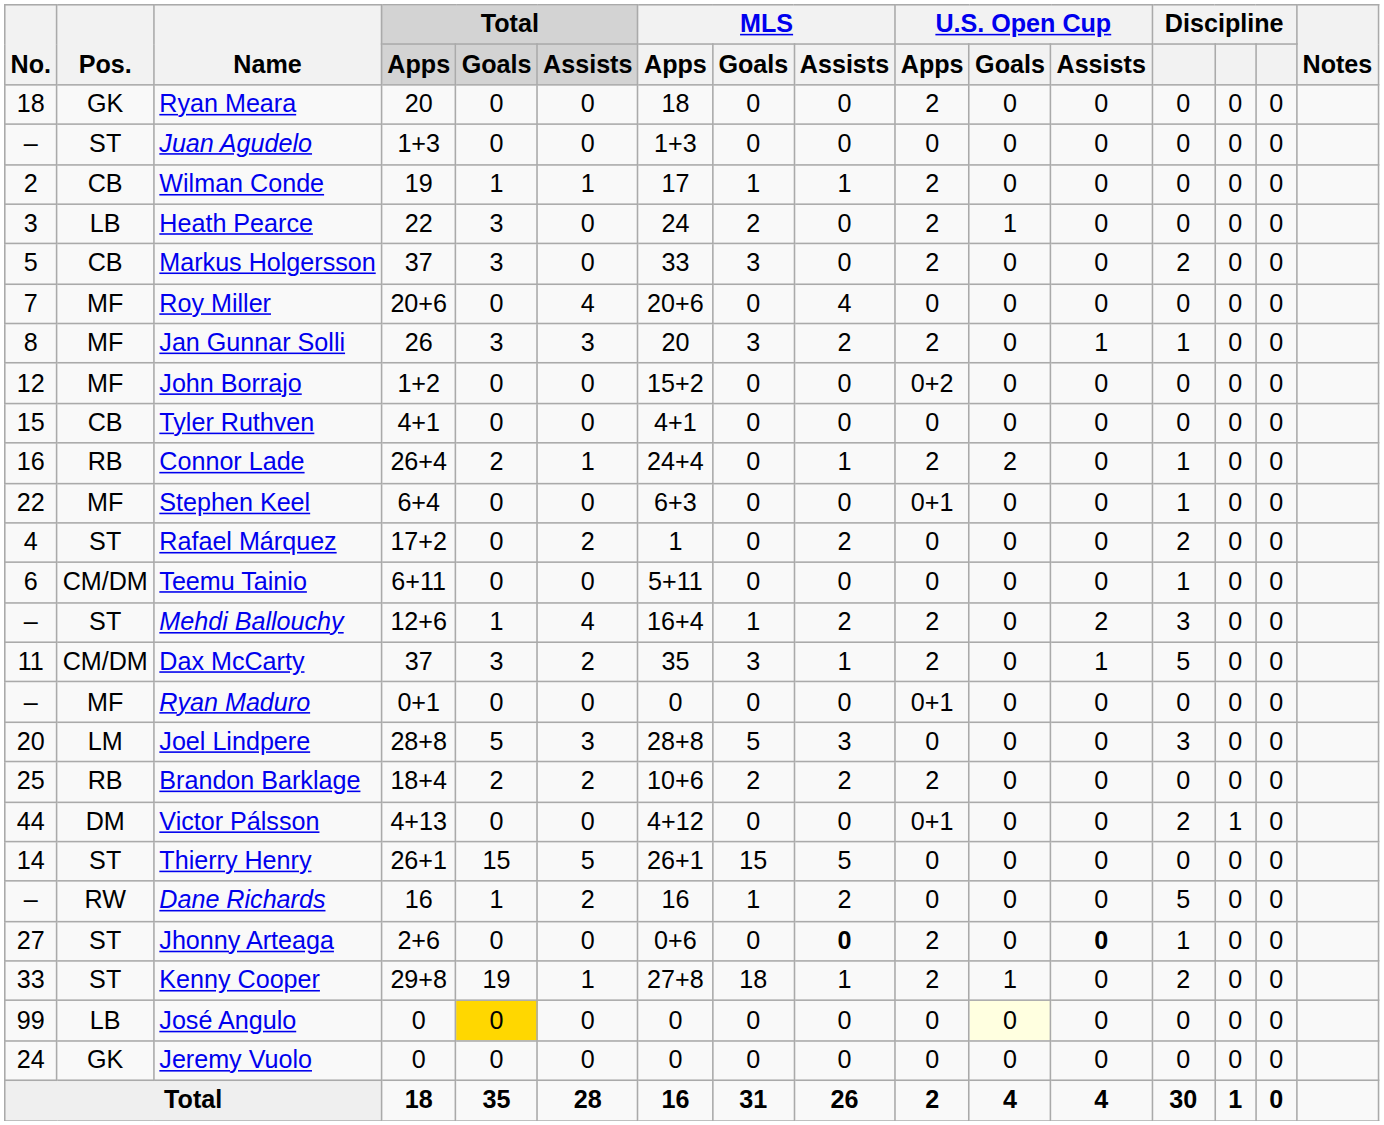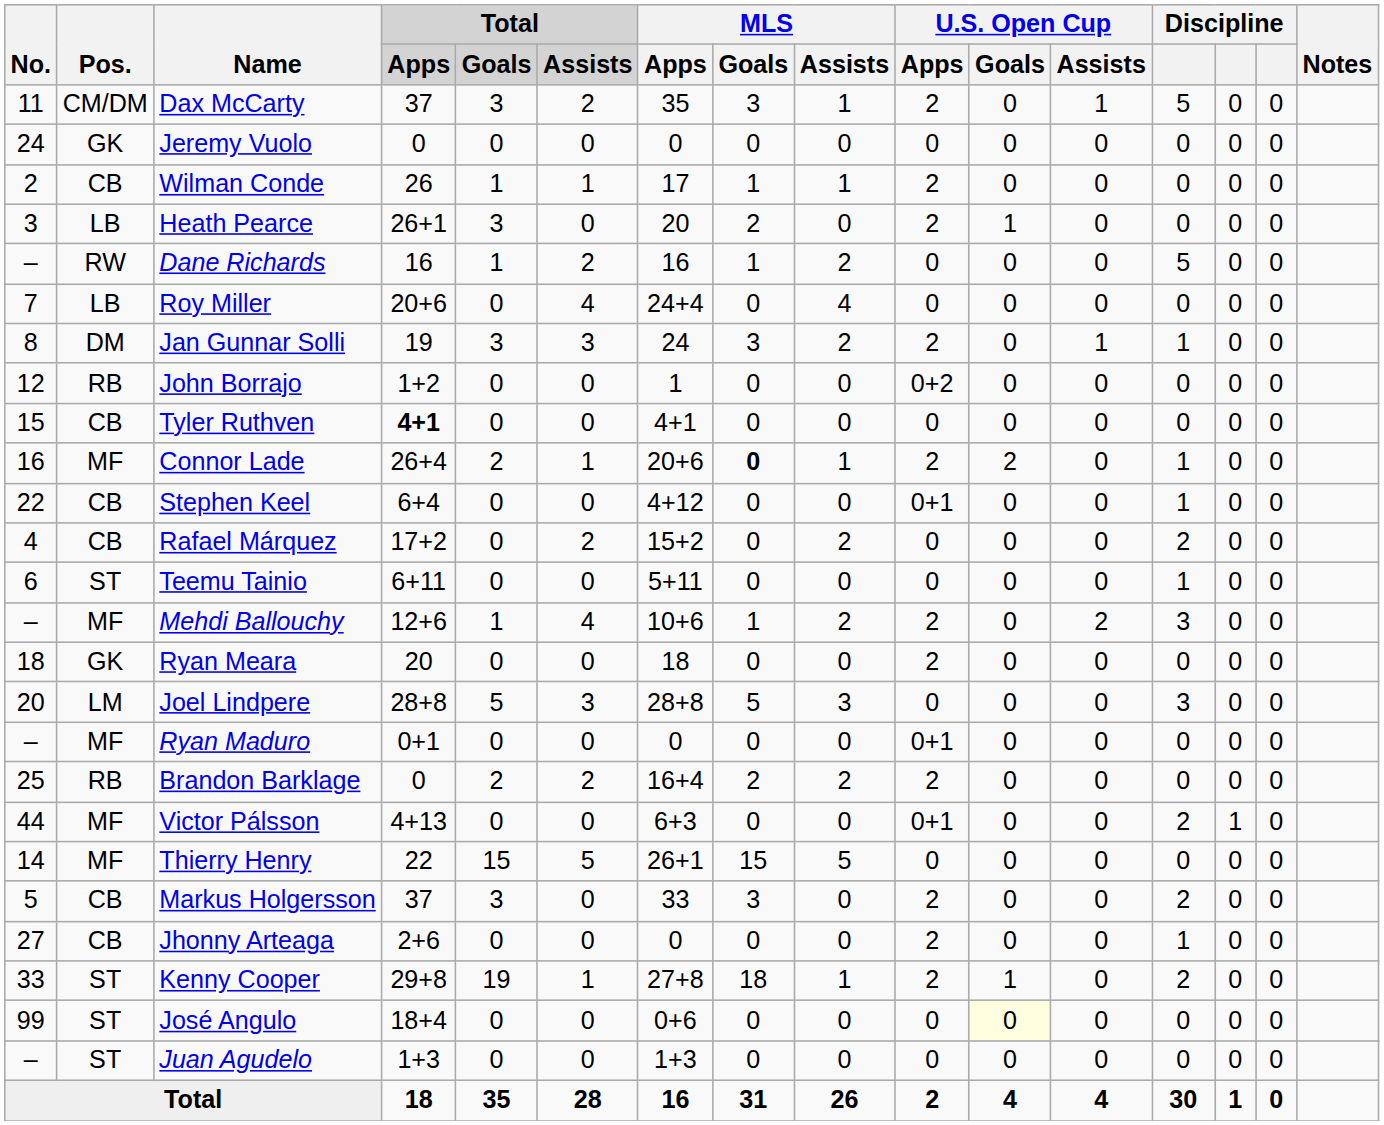rows swapped: Ryan Meara <-> Dax McCarty
rows swapped: Jeremy Vuolo <-> Juan Agudelo
Wilman Conde | Total / Apps: 19 -> 26
Heath Pearce | Total / Apps: 22 -> 26+1
Heath Pearce | MLS / Apps: 24 -> 20
rows swapped: Markus Holgersson <-> Dane Richards
Roy Miller | Pos.: MF -> LB
Roy Miller | MLS / Apps: 20+6 -> 24+4
Jan Gunnar Solli | Pos.: MF -> DM
Jan Gunnar Solli | Total / Apps: 26 -> 19
Jan Gunnar Solli | MLS / Apps: 20 -> 24
John Borrajo | Pos.: MF -> RB
John Borrajo | MLS / Apps: 15+2 -> 1
Tyler Ruthven | Total / Apps: normal -> bold
Connor Lade | Pos.: RB -> MF
Connor Lade | MLS / Apps: 24+4 -> 20+6
Connor Lade | MLS / Goals: normal -> bold
Stephen Keel | Pos.: MF -> CB
Stephen Keel | MLS / Apps: 6+3 -> 4+12
Rafael Márquez | Pos.: ST -> CB
Rafael Márquez | MLS / Apps: 1 -> 15+2
Teemu Tainio | Pos.: CM/DM -> ST
Mehdi Ballouchy | Pos.: ST -> MF
Mehdi Ballouchy | MLS / Apps: 16+4 -> 10+6
rows swapped: Ryan Maduro <-> Joel Lindpere
Brandon Barklage | Total / Apps: 18+4 -> 0
Brandon Barklage | MLS / Apps: 10+6 -> 16+4
Victor Pálsson | Pos.: DM -> MF
Victor Pálsson | MLS / Apps: 4+12 -> 6+3
Thierry Henry | Pos.: ST -> MF
Thierry Henry | Total / Apps: 26+1 -> 22
Jhonny Arteaga | Pos.: ST -> CB
Jhonny Arteaga | MLS / Apps: 0+6 -> 0
Jhonny Arteaga | MLS / Assists: bold -> normal
Jhonny Arteaga | U.S. Open Cup / Assists: bold -> normal
José Angulo | Pos.: LB -> ST
José Angulo | Total / Apps: 0 -> 18+4
José Angulo | Total / Goals: gold background -> no background
José Angulo | MLS / Apps: 0 -> 0+6
